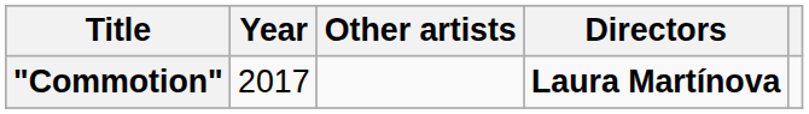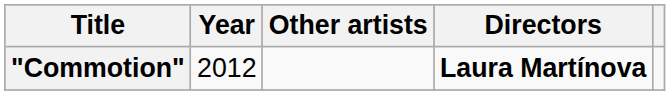"Commotion" | Year: 2017 -> 2012
